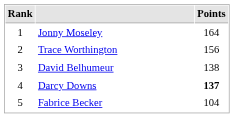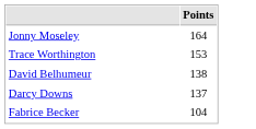- column: Rank | 1 | 2 | 3 | 4 | 5
Trace Worthington | Points: 156 -> 153
Darcy Downs | Points: bold -> normal
